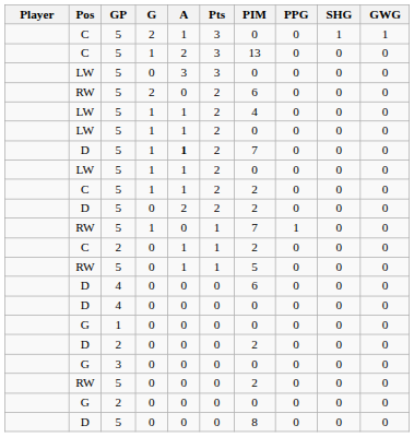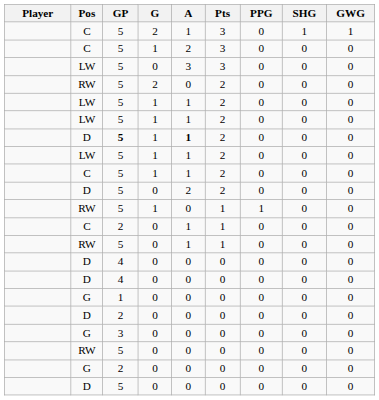- column: PIM | 0 | 13 | 0 | 6 | 4 | 0 | 7 | 0 | 2 | 2 | 7 | 2 | 5 | 6 | 0 | 0 | 2 | 0 | 2 | 0 | 8
D / 1 | GP: normal -> bold
